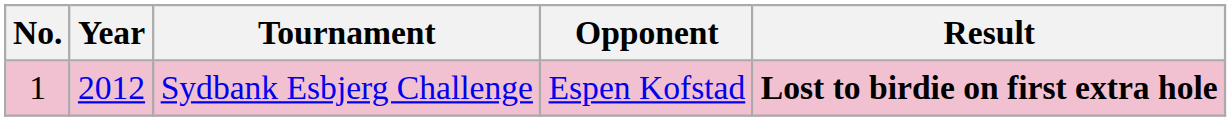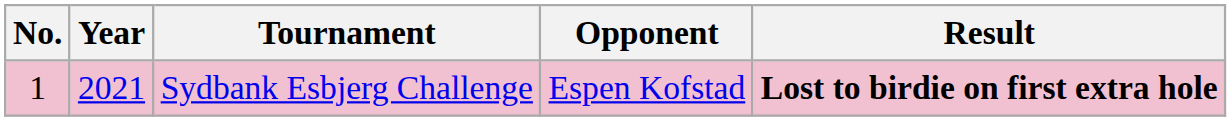Sydbank Esbjerg Challenge | Year: 2012 -> 2021
